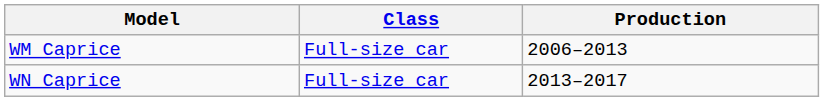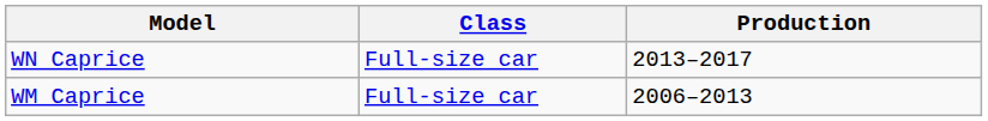rows swapped: WM Caprice <-> WN Caprice
